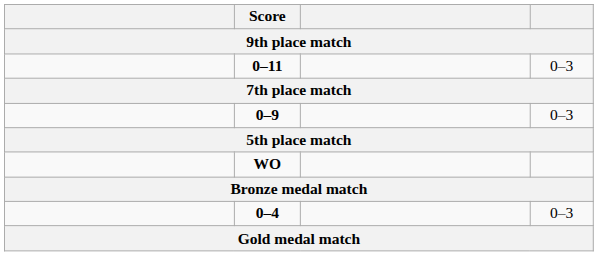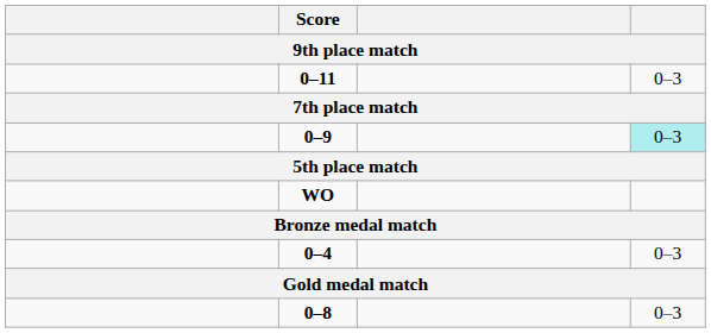0–9 | column 4: no background -> paleturquoise background
+ row: 0–8 | 0–3
